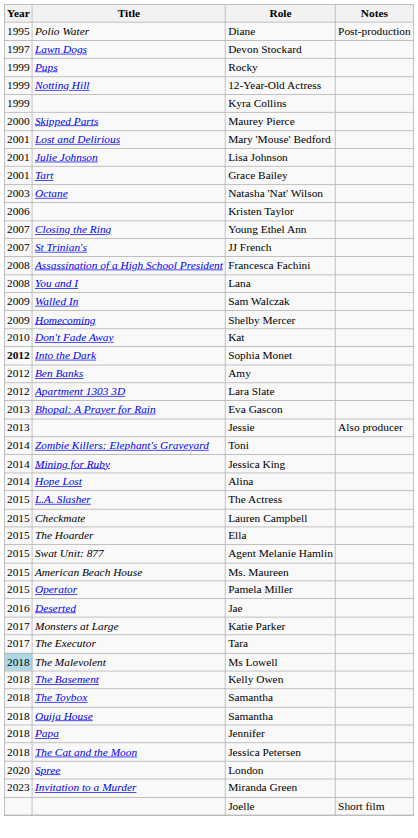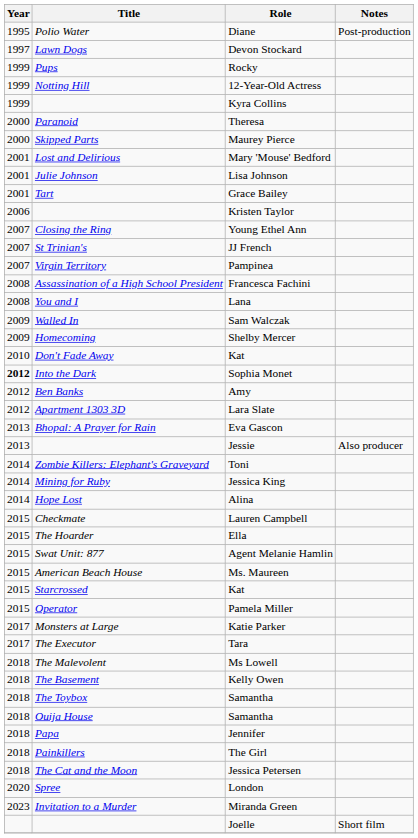+ row: 2000 | Paranoid | Theresa
- row: 2003 | Octane | Natasha 'Nat' Wilson
+ row: 2007 | Virgin Territory | Pampinea
- row: 2015 | L.A. Slasher | The Actress
+ row: 2015 | Starcrossed | Kat
- row: 2016 | Deserted | Jae
Ms Lowell | Year: lightblue background -> no background
+ row: 2018 | Painkillers | The Girl
